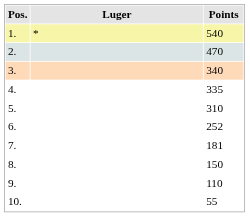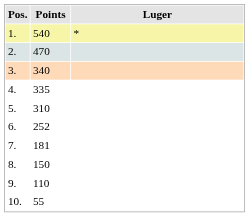columns swapped: Luger <-> Points
